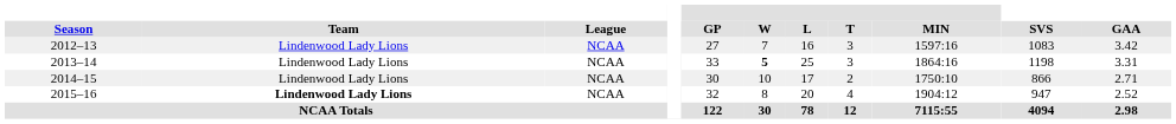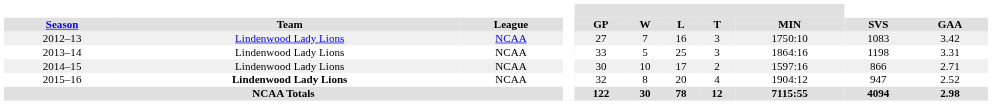2012–13 | MIN: 1597:16 -> 1750:10
2013–14 | W: bold -> normal
2014–15 | MIN: 1750:10 -> 1597:16
